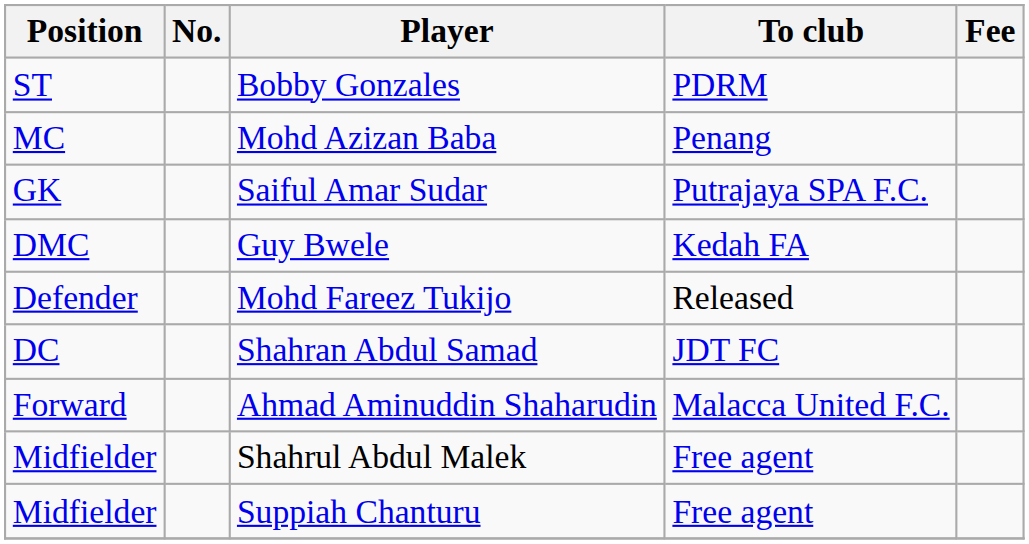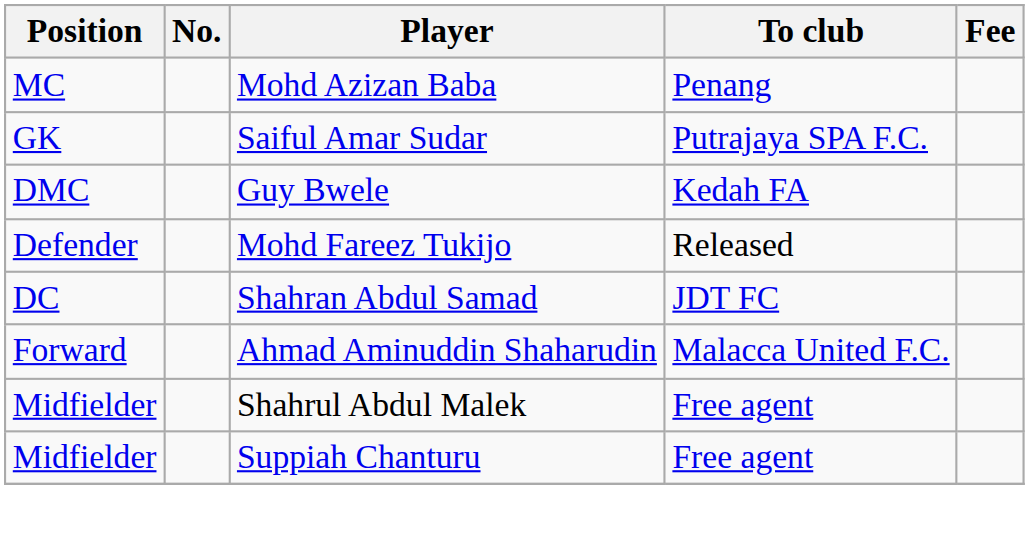- row: ST | Bobby Gonzales | PDRM
